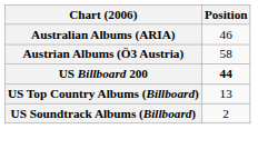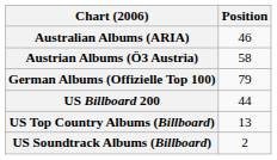+ row: German Albums (Offizielle Top 100) | 79
US Billboard 200 | Position: bold -> normal
